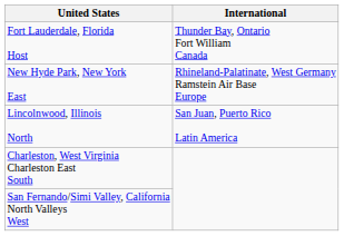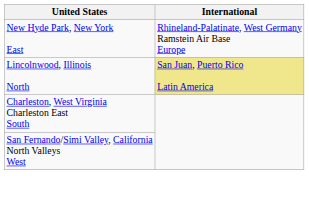- row: Fort Lauderdale, Florida Host | Thunder Bay, Ontario Fort William Canada
Lincolnwood, Illinois North | International: no background -> khaki background
